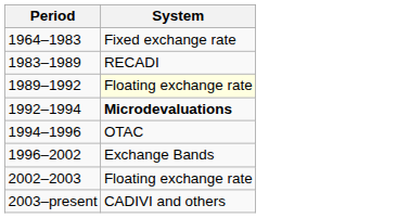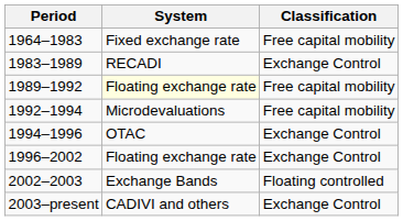+ column: Classification | Free capital mobility | Exchange Control | Free capital mobility | Free capital mobility | Exchange Control | Exchange Control | Floating controlled | Exchange Control
1992–1994 | System: bold -> normal
1996–2002 | System: Exchange Bands -> Floating exchange rate
2002–2003 | System: Floating exchange rate -> Exchange Bands
